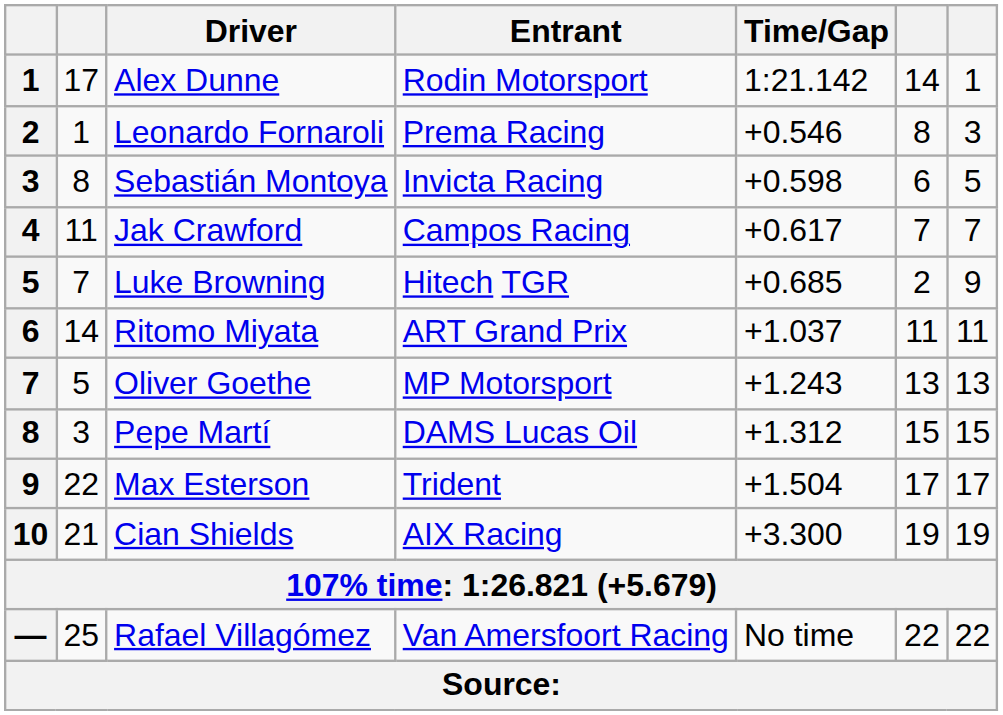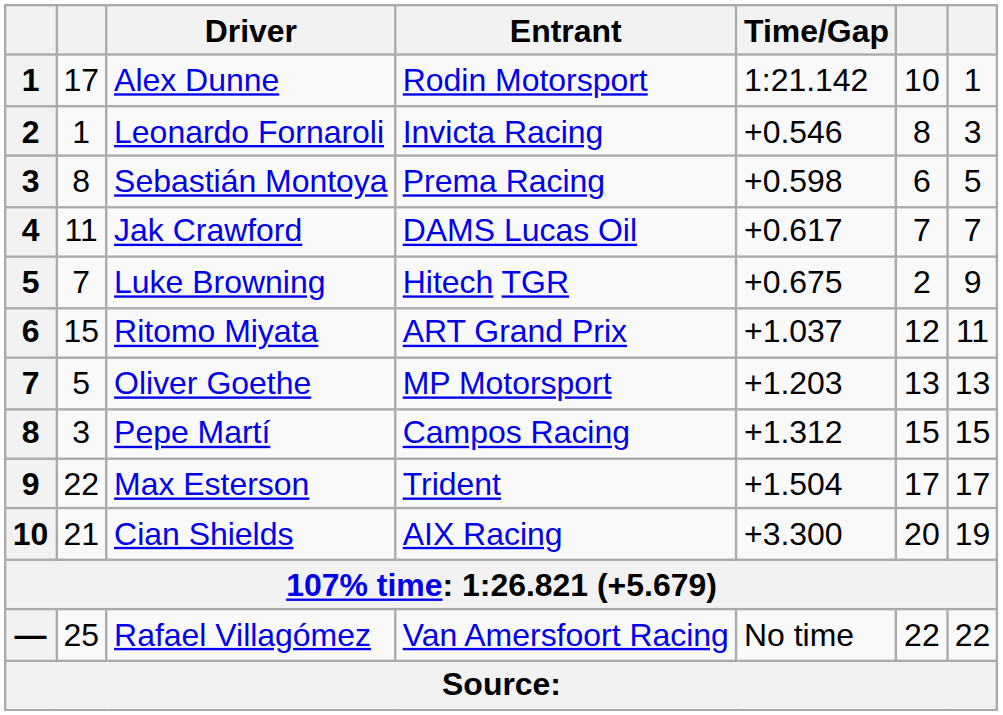Alex Dunne | column 6: 14 -> 10
Leonardo Fornaroli | Entrant: Prema Racing -> Invicta Racing
Sebastián Montoya | Entrant: Invicta Racing -> Prema Racing
Jak Crawford | Entrant: Campos Racing -> DAMS Lucas Oil
Luke Browning | Time/Gap: +0.685 -> +0.675
Ritomo Miyata | column 2: 14 -> 15
Ritomo Miyata | column 6: 11 -> 12
Oliver Goethe | Time/Gap: +1.243 -> +1.203
Pepe Martí | Entrant: DAMS Lucas Oil -> Campos Racing
Cian Shields | column 6: 19 -> 20
